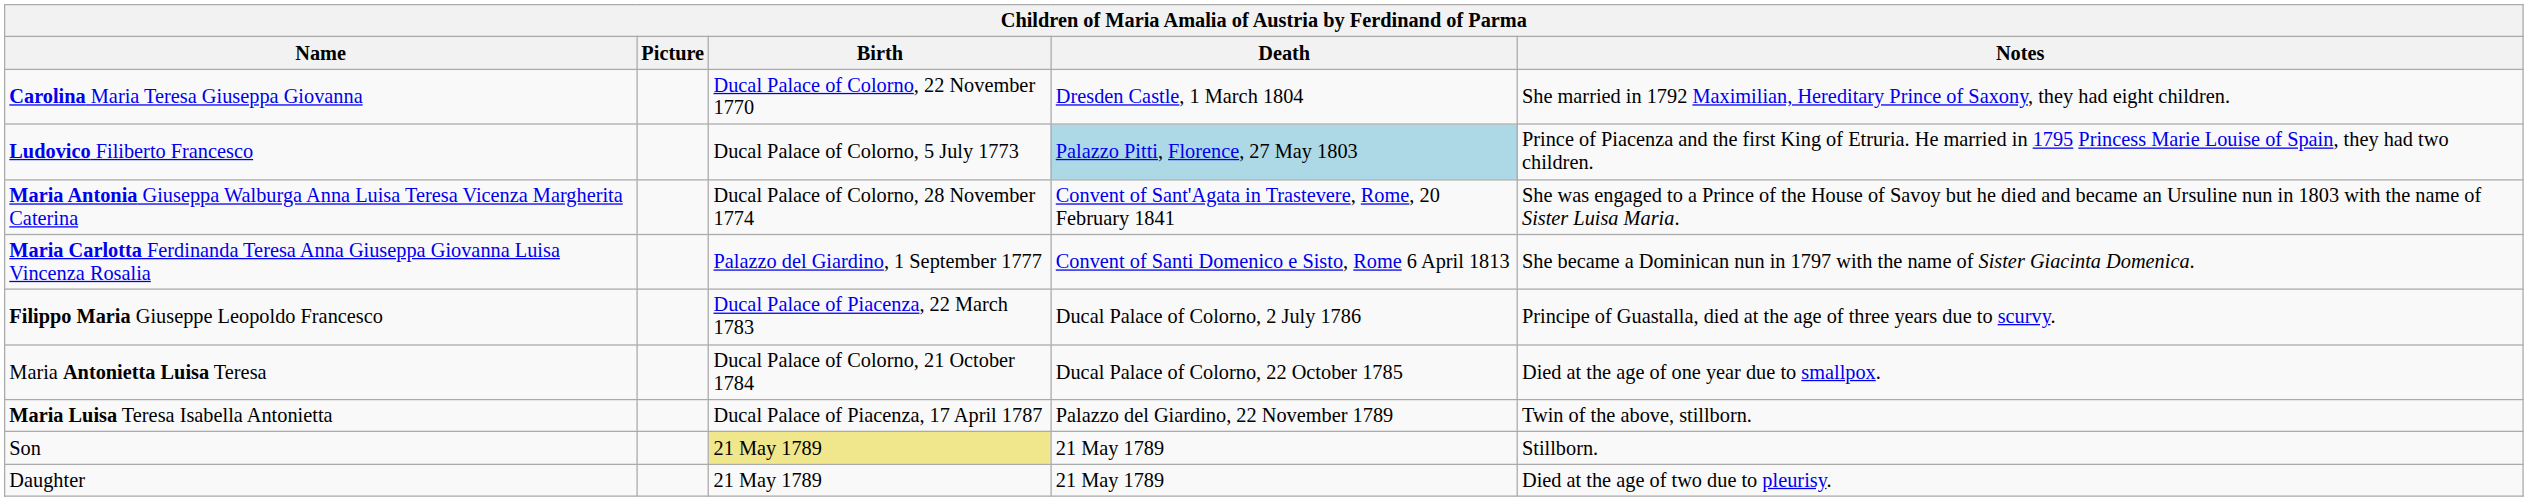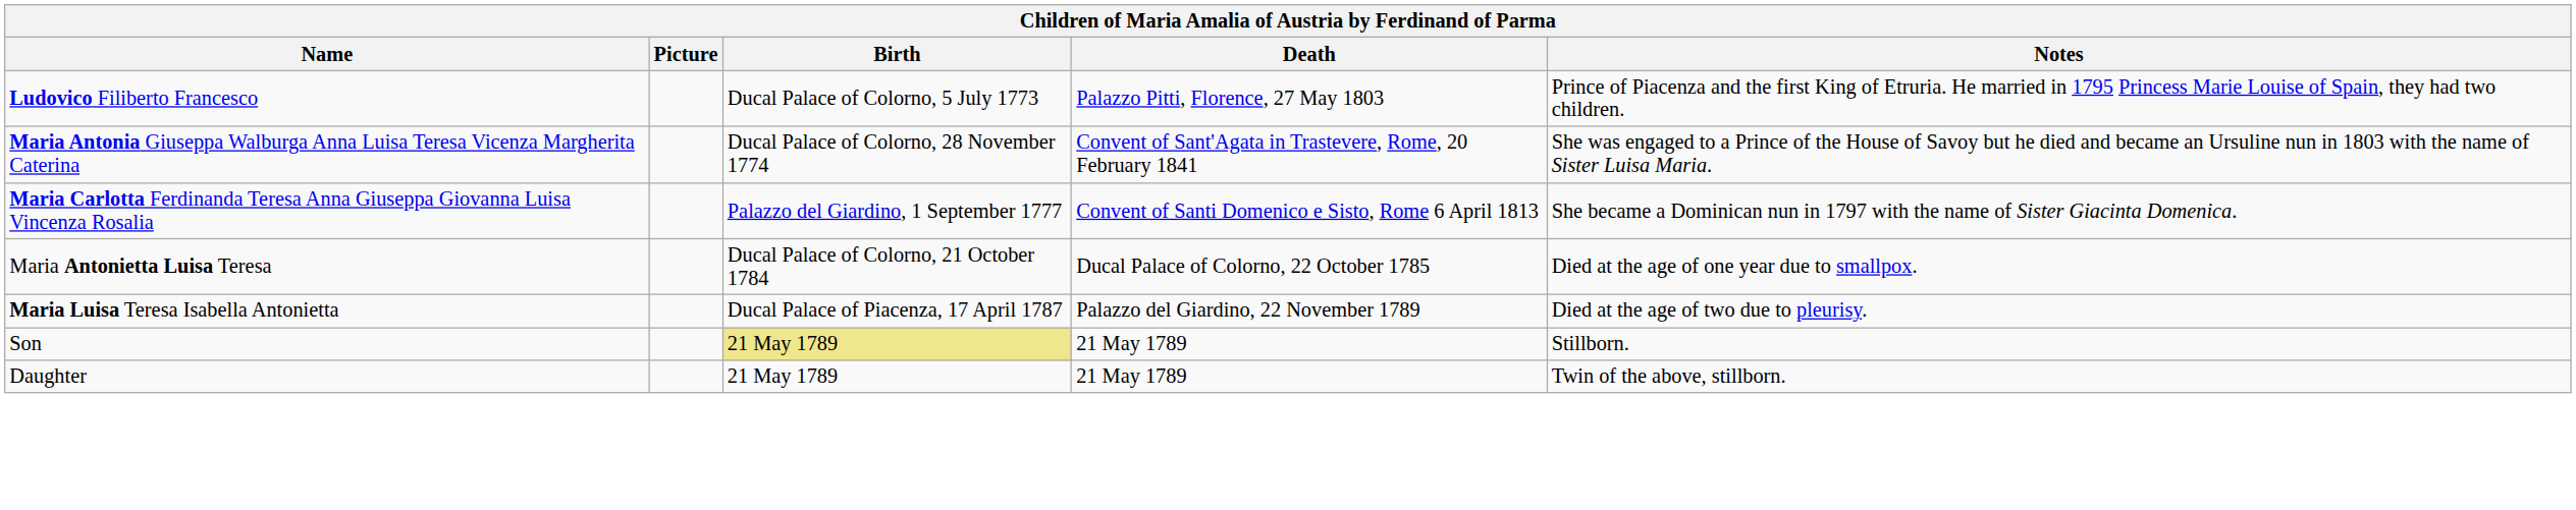- row: Carolina Maria Teresa Giuseppa Giovanna | Ducal Palace of Colorno, 22 November 1770 | Dresden Castle, 1 March 1804 | She married in 1792 Maximilian, Hereditary Prince of Saxony, they had eight children.
Ludovico Filiberto Francesco | Death: lightblue background -> no background
- row: Filippo Maria Giuseppe Leopoldo Francesco | Ducal Palace of Piacenza, 22 March 1783 | Ducal Palace of Colorno, 2 July 1786 | Principe of Guastalla, died at the age of three years due to scurvy.
Maria Luisa Teresa Isabella Antonietta | Notes: Twin of the above, stillborn. -> Died at the age of two due to pleurisy.
Daughter | Notes: Died at the age of two due to pleurisy. -> Twin of the above, stillborn.
